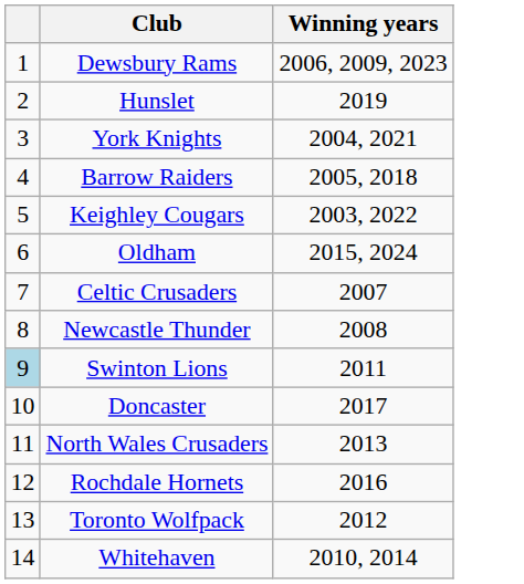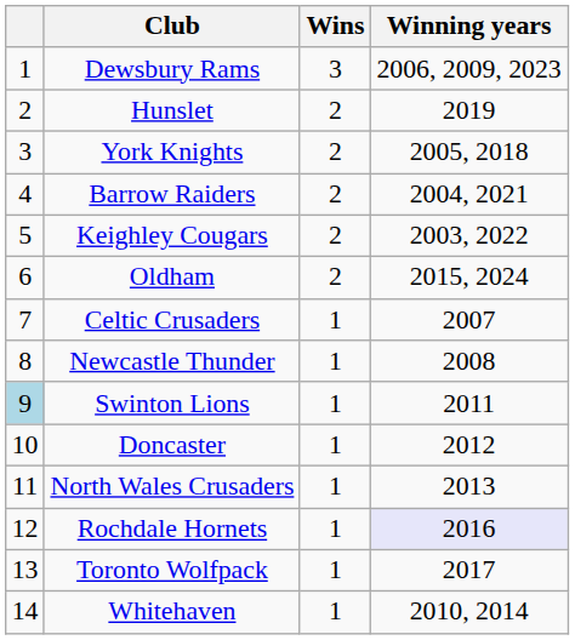+ column: Wins | 3 | 2 | 2 | 2 | 2 | 2 | 1 | 1 | 1 | 1 | 1 | 1 | 1 | 1
York Knights | Winning years: 2004, 2021 -> 2005, 2018
Barrow Raiders | Winning years: 2005, 2018 -> 2004, 2021
Doncaster | Winning years: 2017 -> 2012
Rochdale Hornets | Winning years: no background -> lavender background
Toronto Wolfpack | Winning years: 2012 -> 2017
